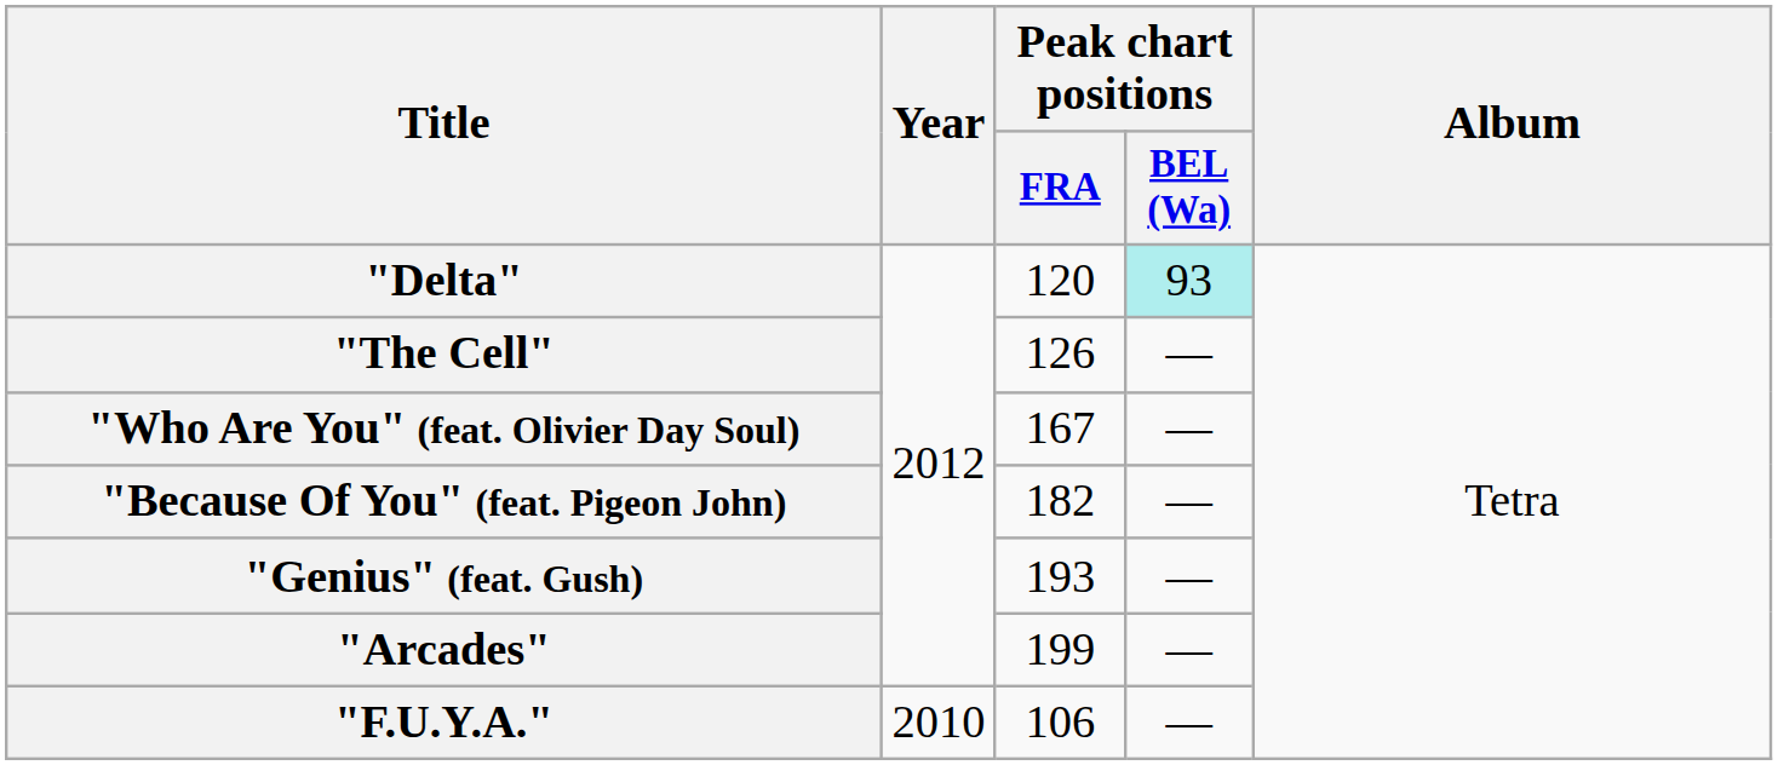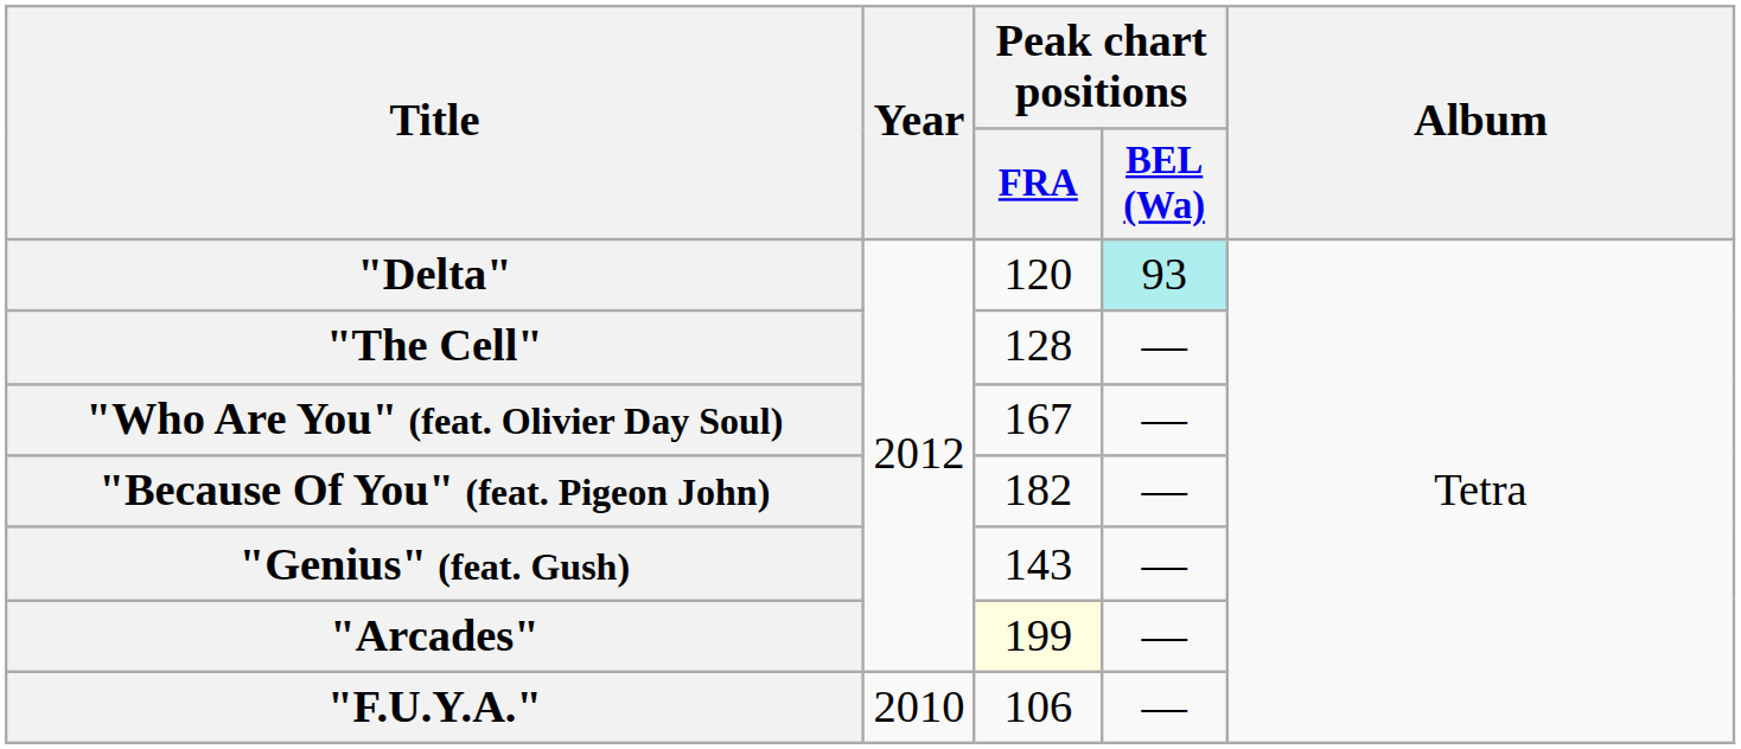"The Cell" | Peak chart positions / FRA: 126 -> 128
"Genius" (feat. Gush) | Peak chart positions / FRA: 193 -> 143
"Arcades" | Peak chart positions / FRA: no background -> lightyellow background
